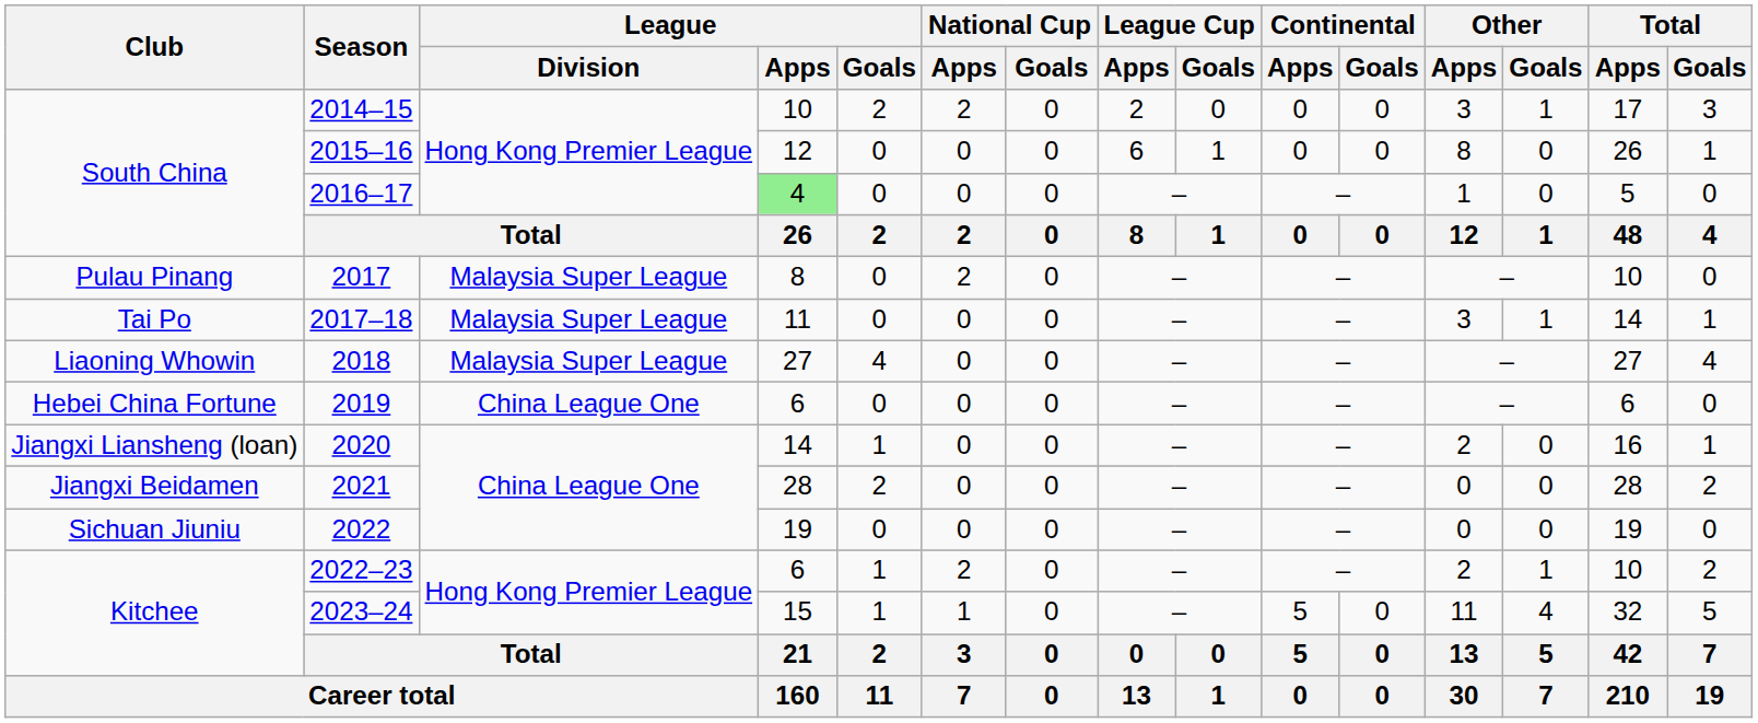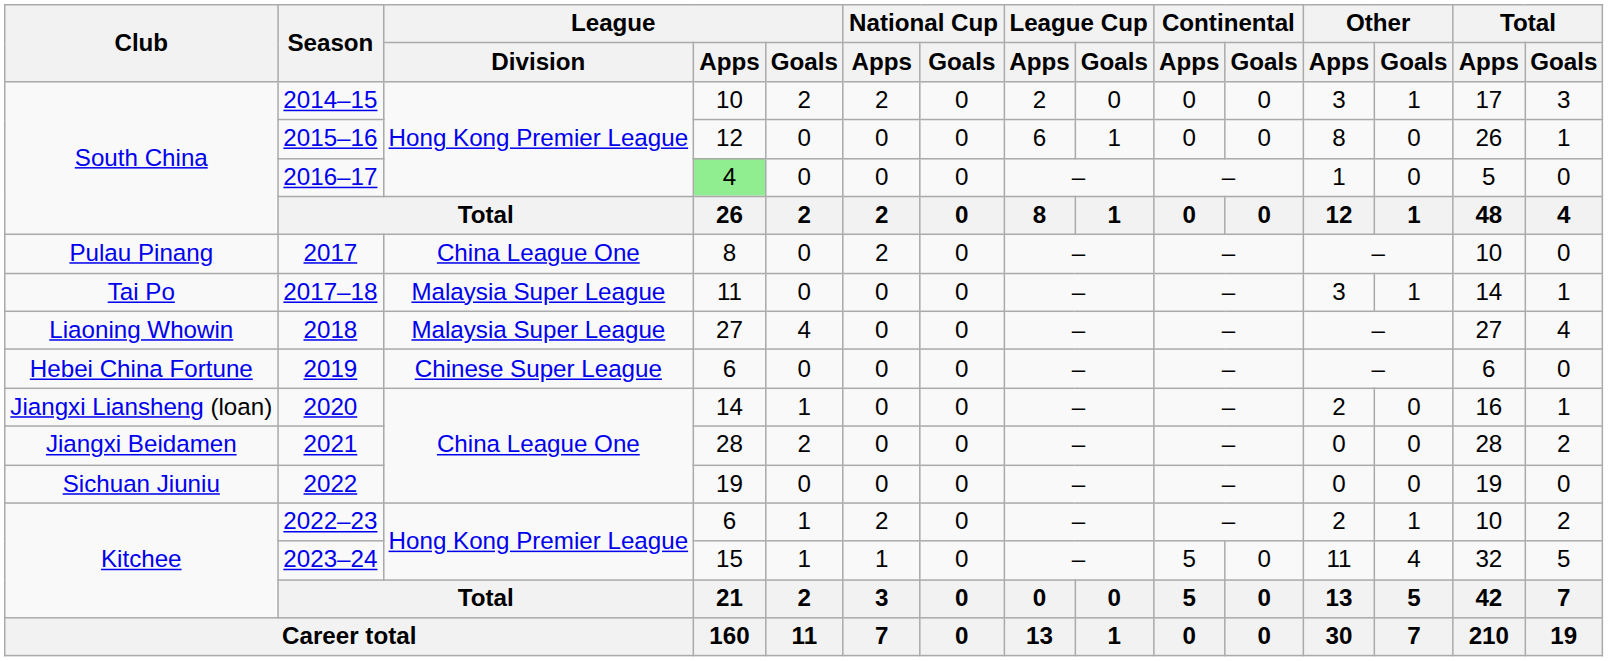2017 | League / Division: Malaysia Super League -> China League One
2019 | League / Division: China League One -> Chinese Super League
